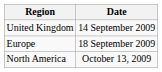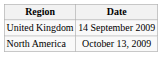- row: Europe | 18 September 2009
